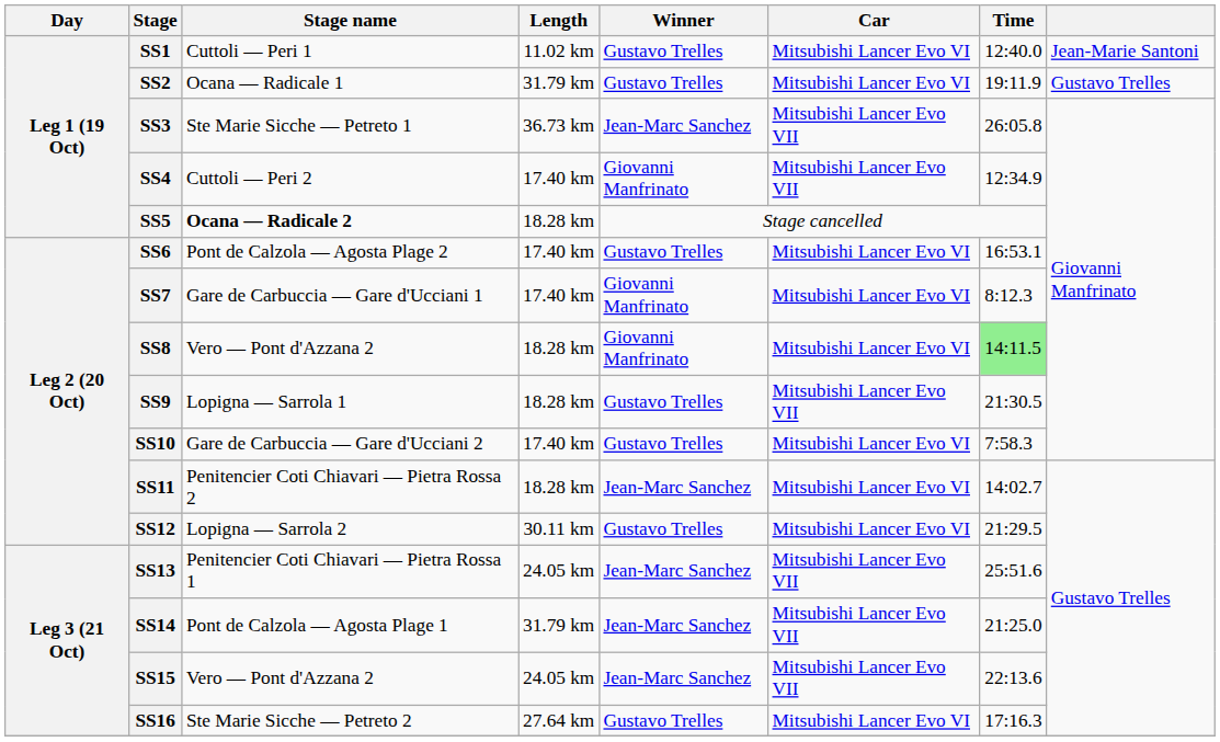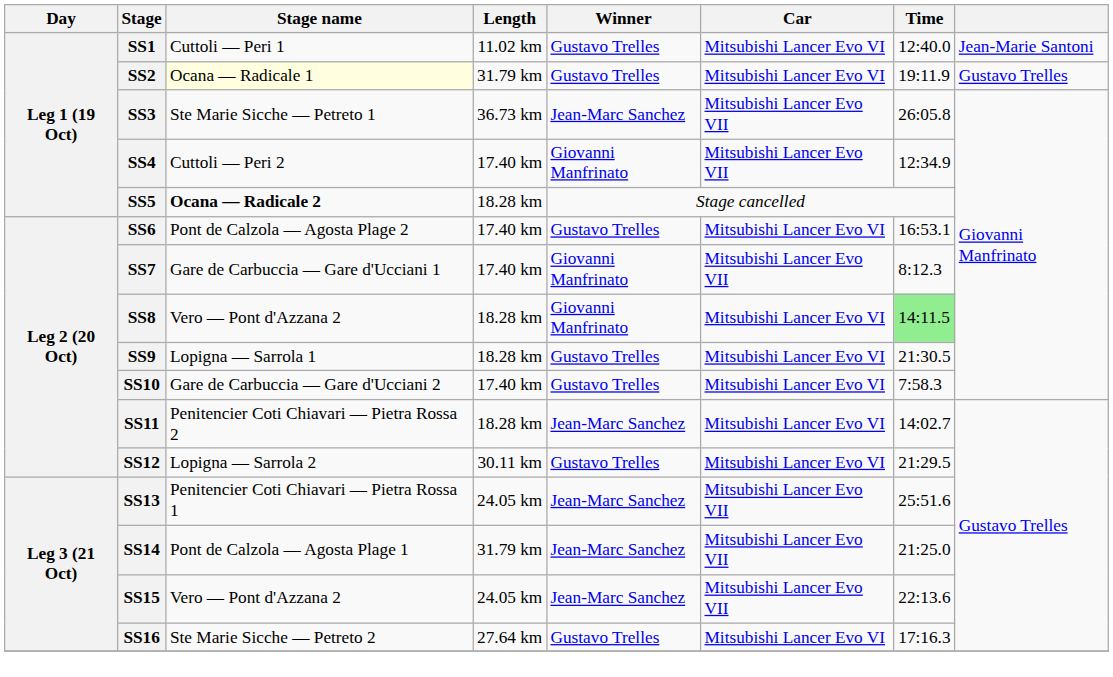SS2 | Stage name: no background -> lightyellow background
SS7 | Car: Mitsubishi Lancer Evo VI -> Mitsubishi Lancer Evo VII
SS9 | Car: Mitsubishi Lancer Evo VII -> Mitsubishi Lancer Evo VI
